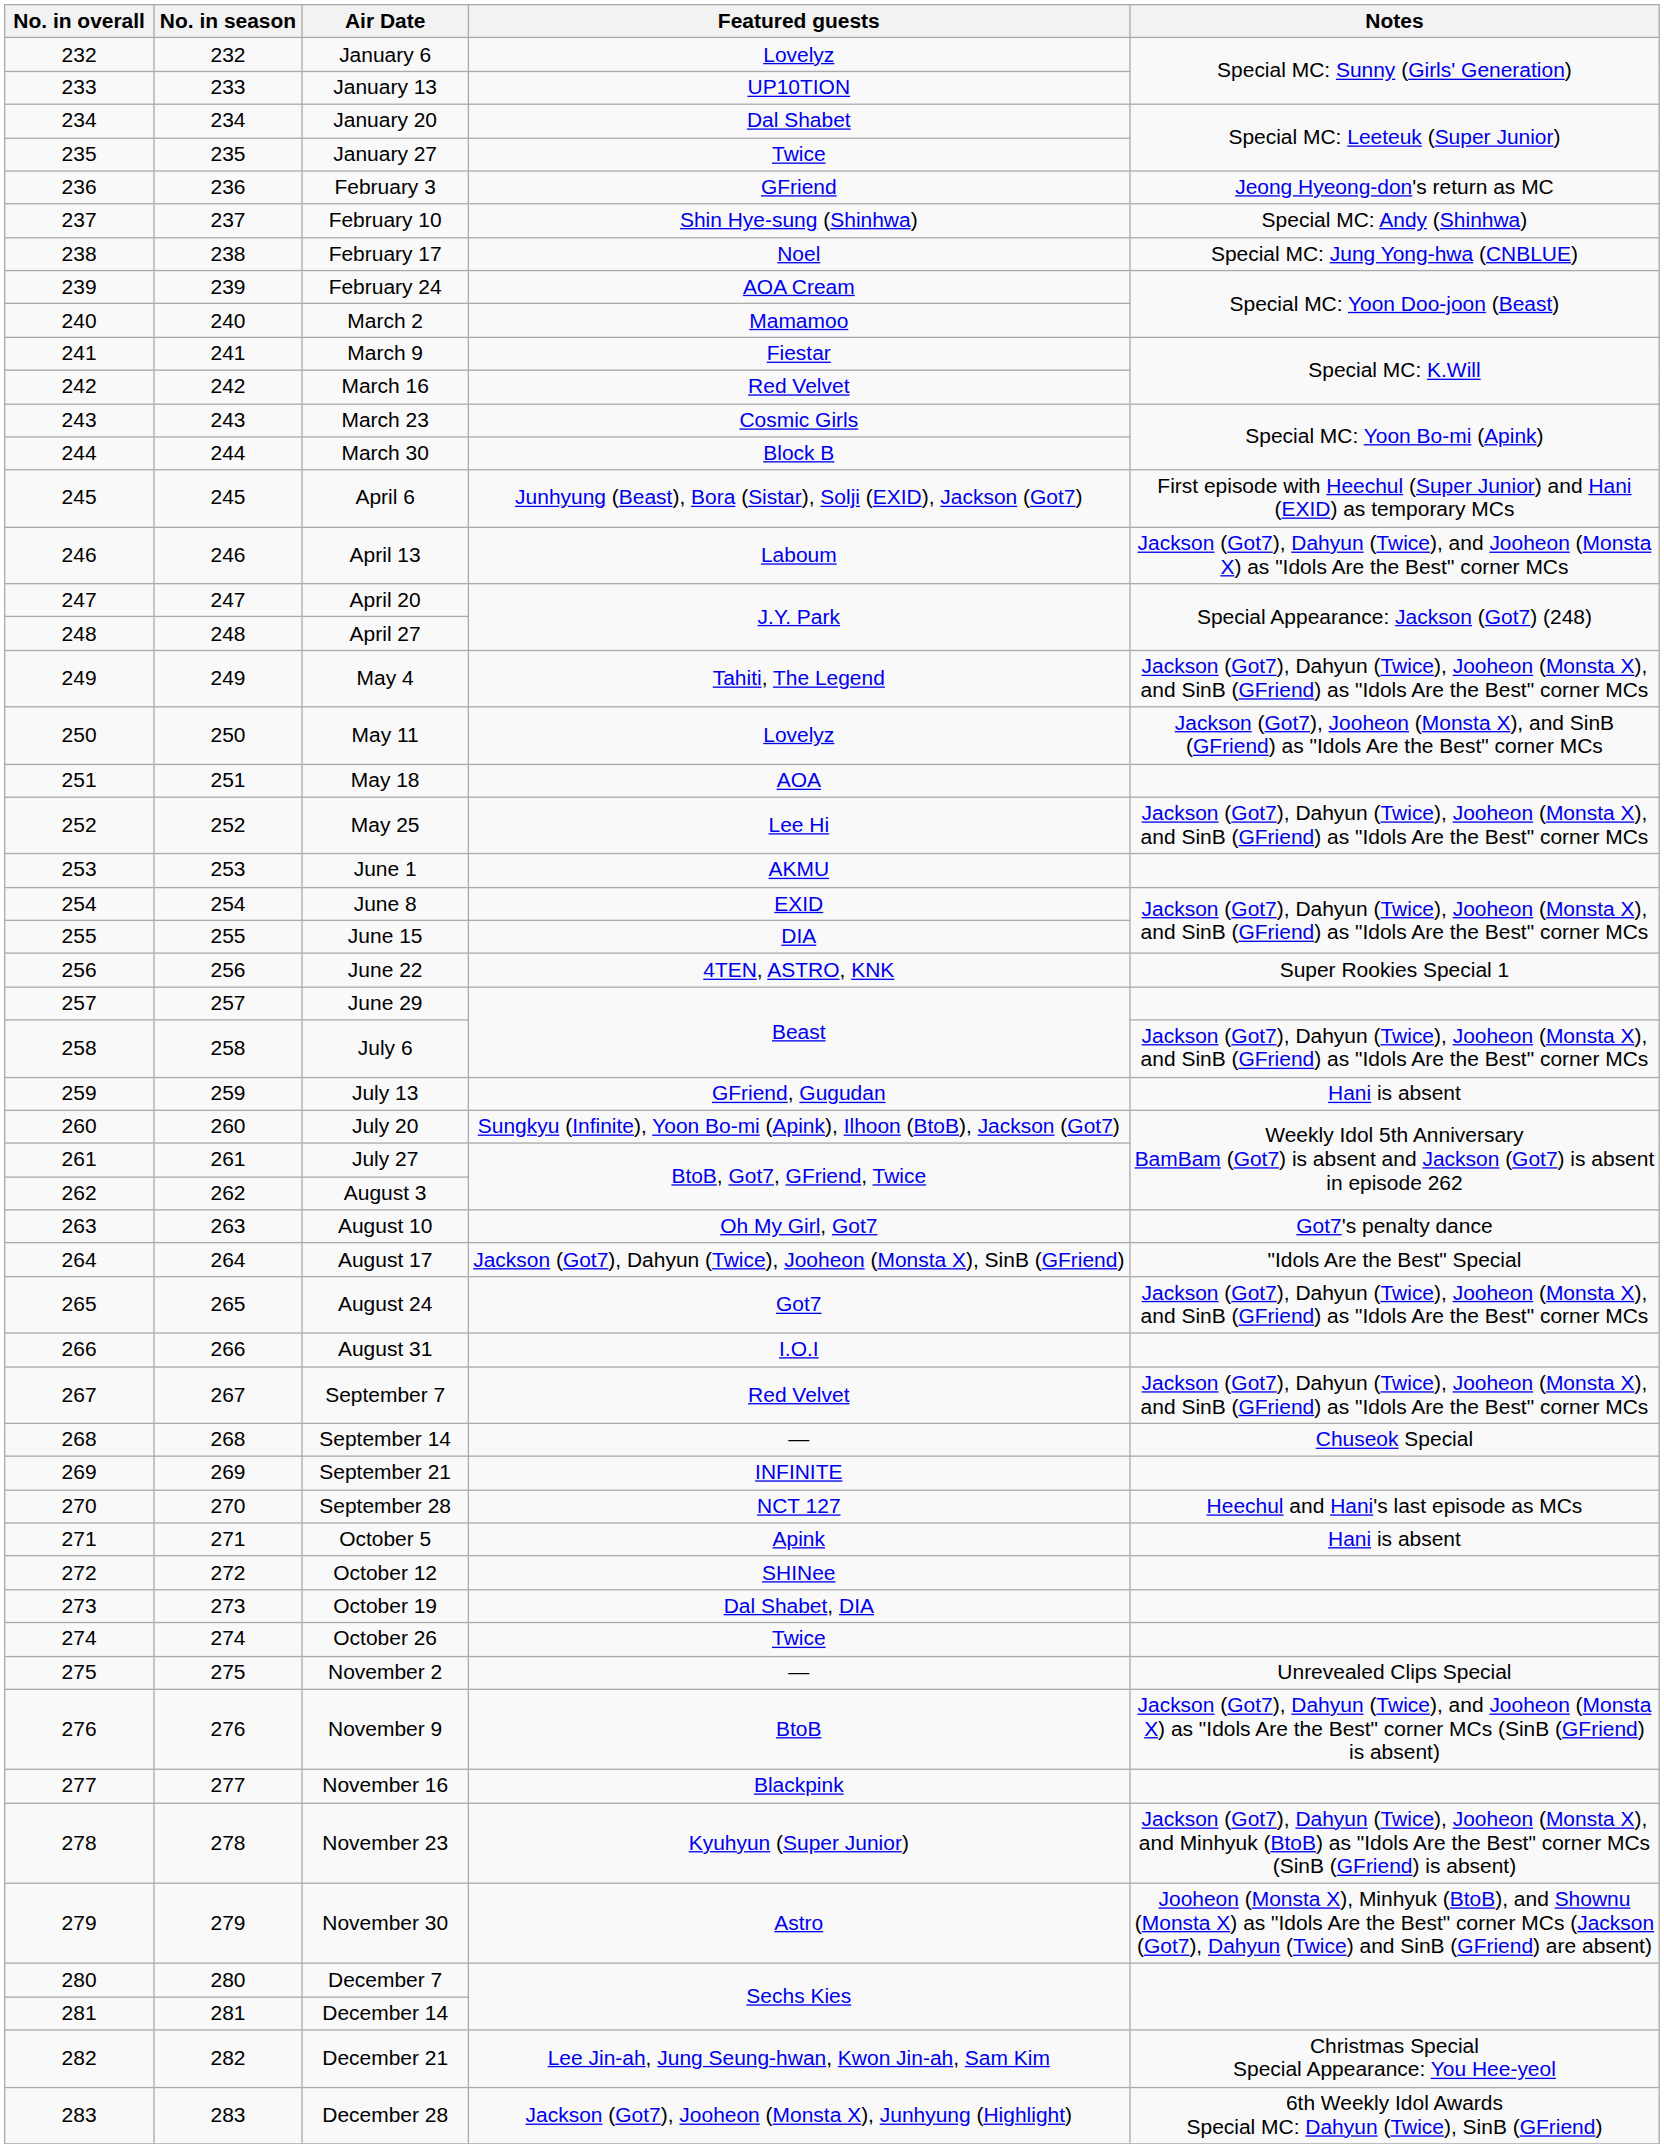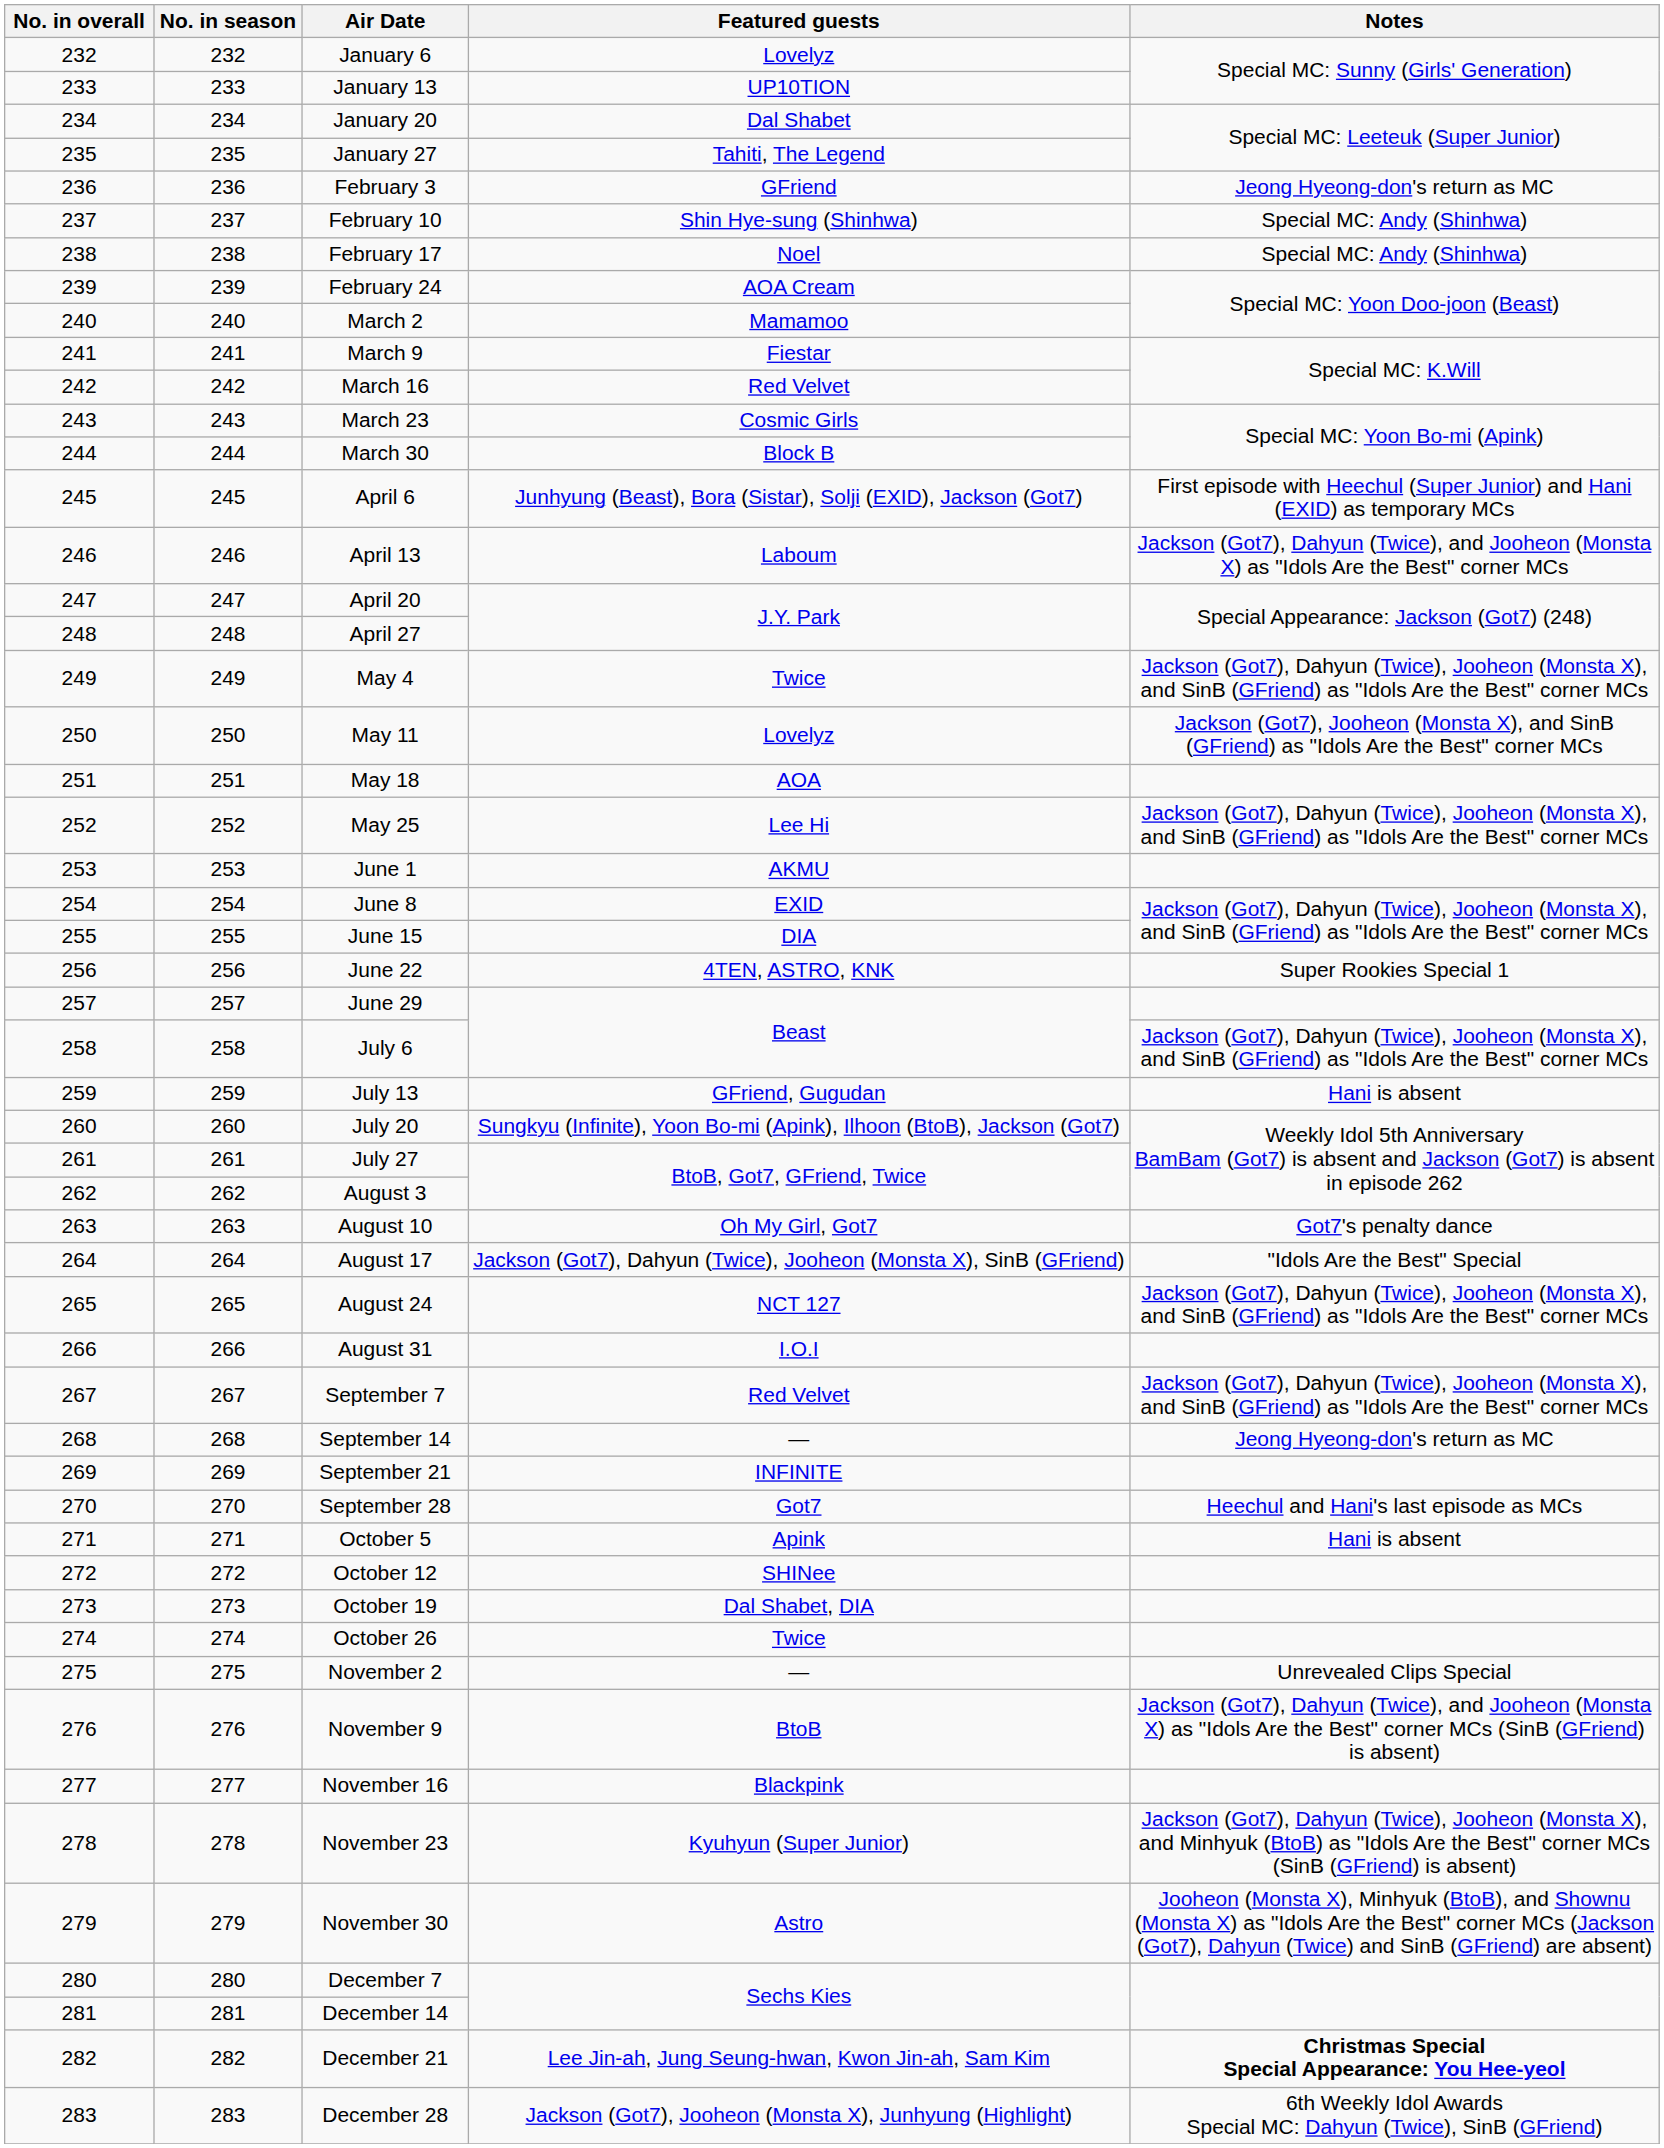January 27 | Featured guests: Twice -> Tahiti, The Legend
February 17 | Notes: Special MC: Jung Yong-hwa (CNBLUE) -> Special MC: Andy (Shinhwa)
May 4 | Featured guests: Tahiti, The Legend -> Twice
August 24 | Featured guests: Got7 -> NCT 127
September 14 | Notes: Chuseok Special -> Jeong Hyeong-don's return as MC
September 28 | Featured guests: NCT 127 -> Got7
December 21 | Notes: normal -> bold
